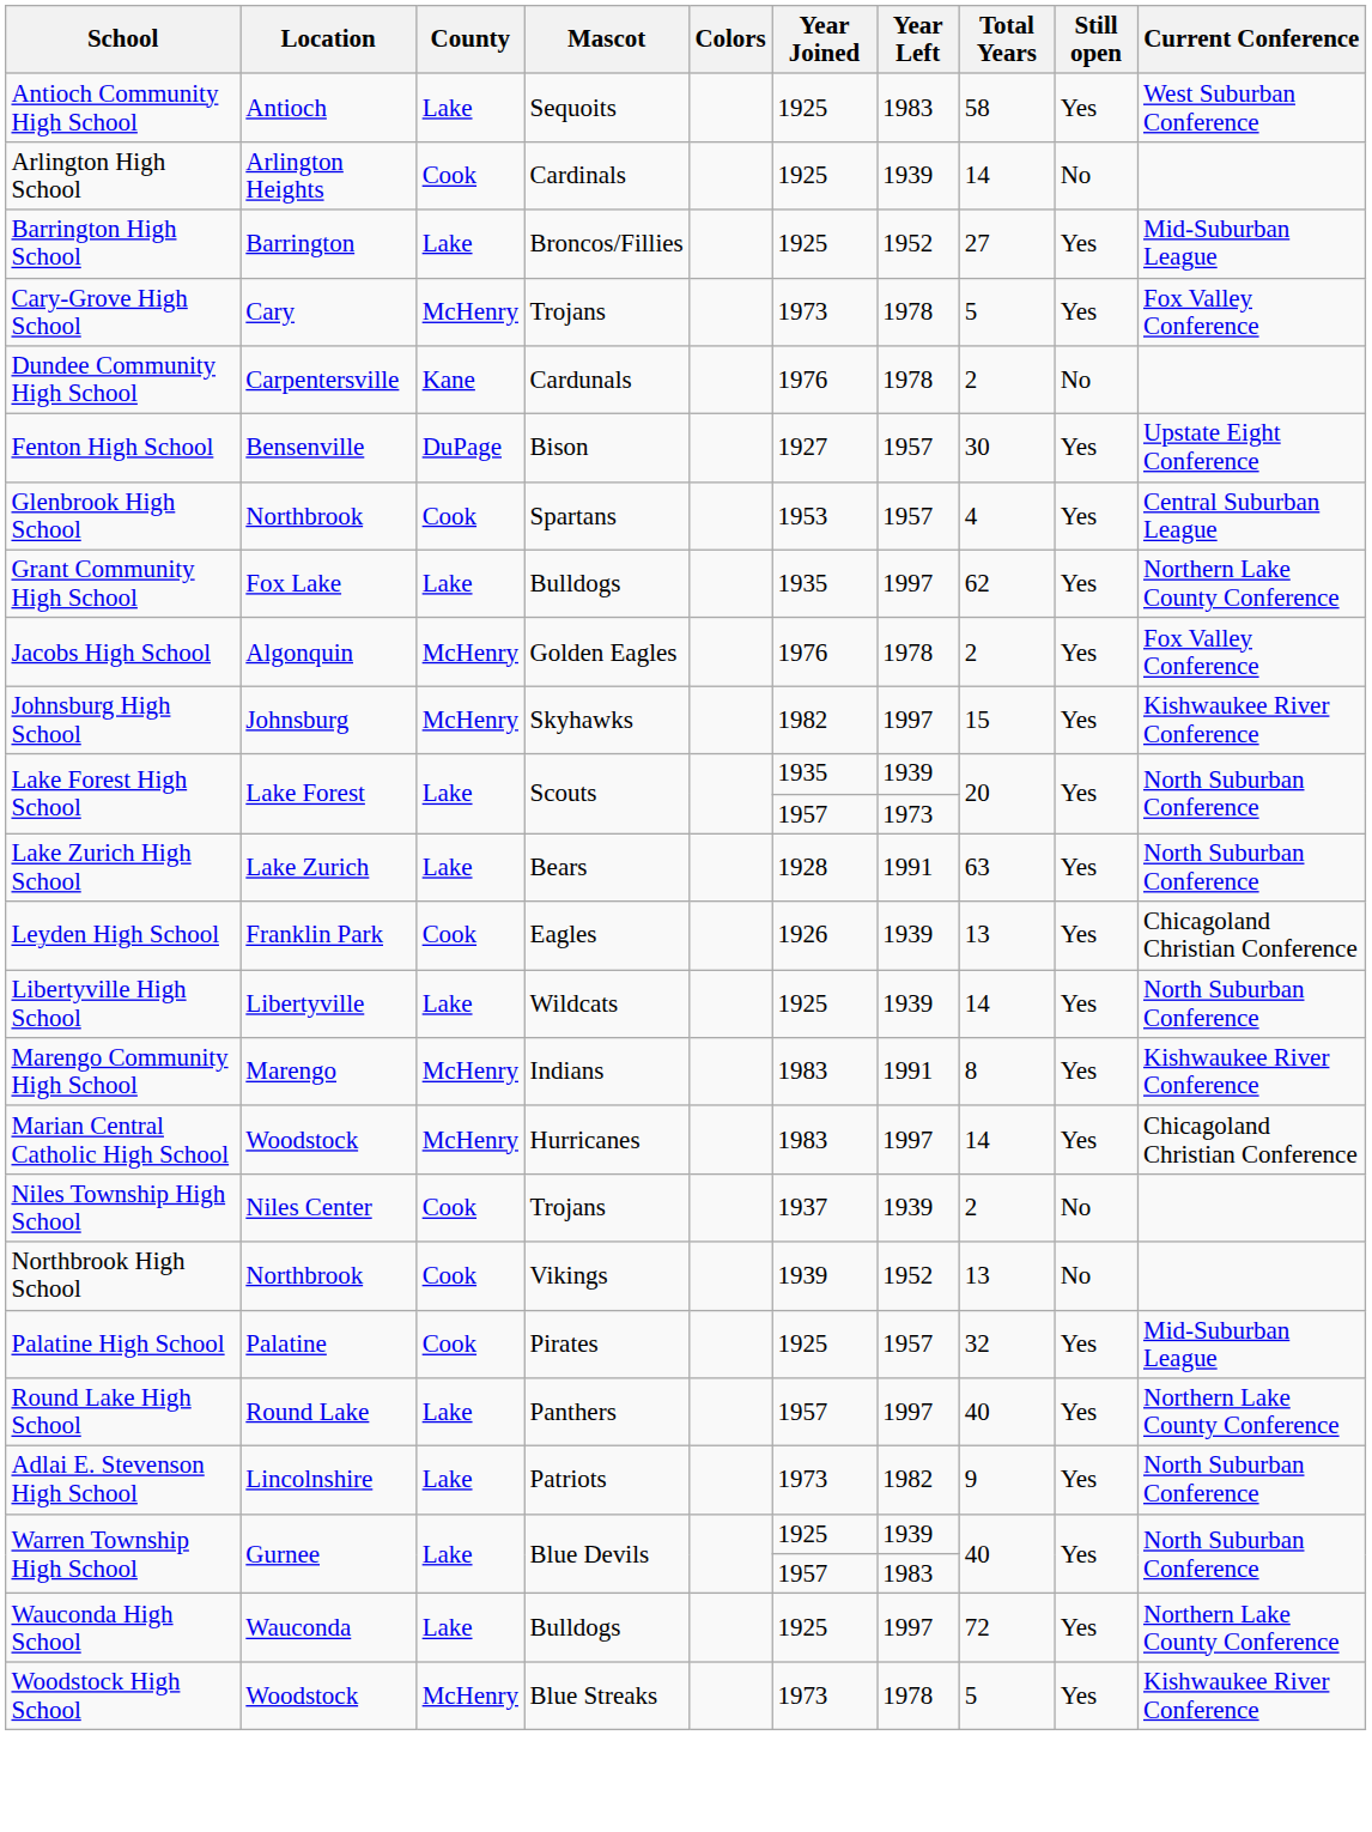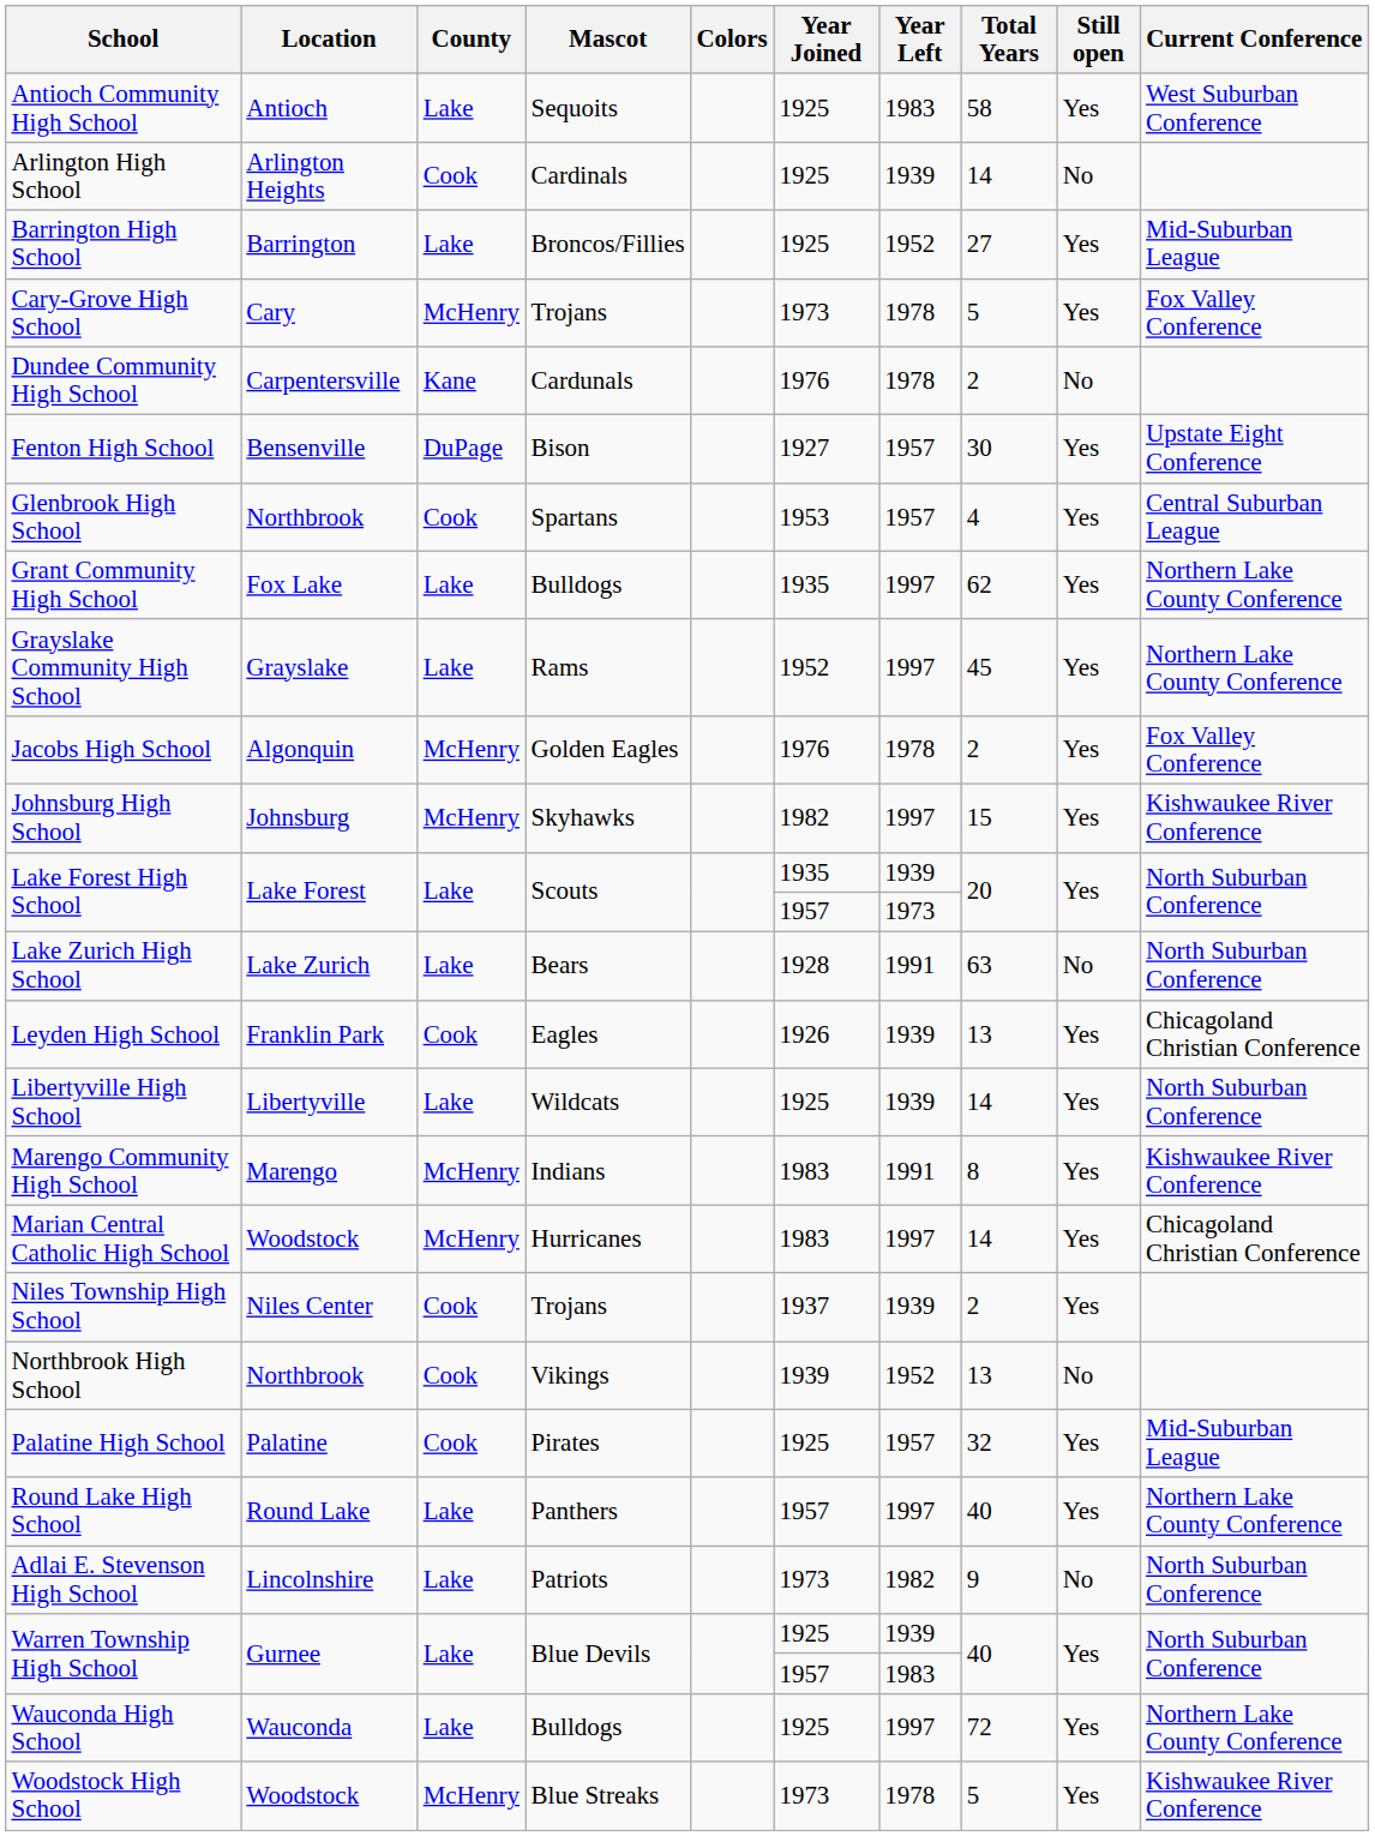+ row: Grayslake Community High School | Grayslake | Lake | Rams | 1952 | 1997 | 45 | Yes | Northern Lake County Conference
Lake Zurich High School | Still open: Yes -> No
Niles Township High School | Still open: No -> Yes
Adlai E. Stevenson High School | Still open: Yes -> No
